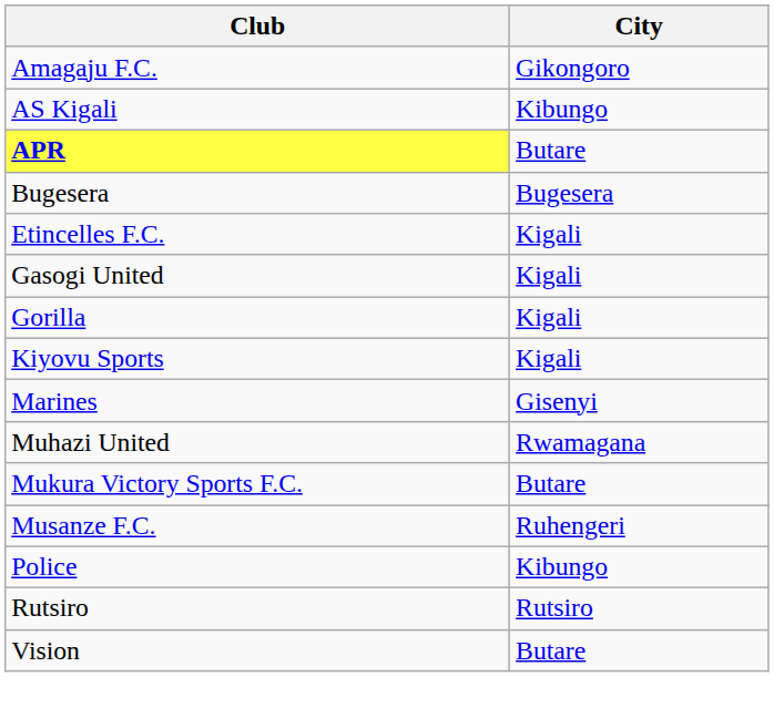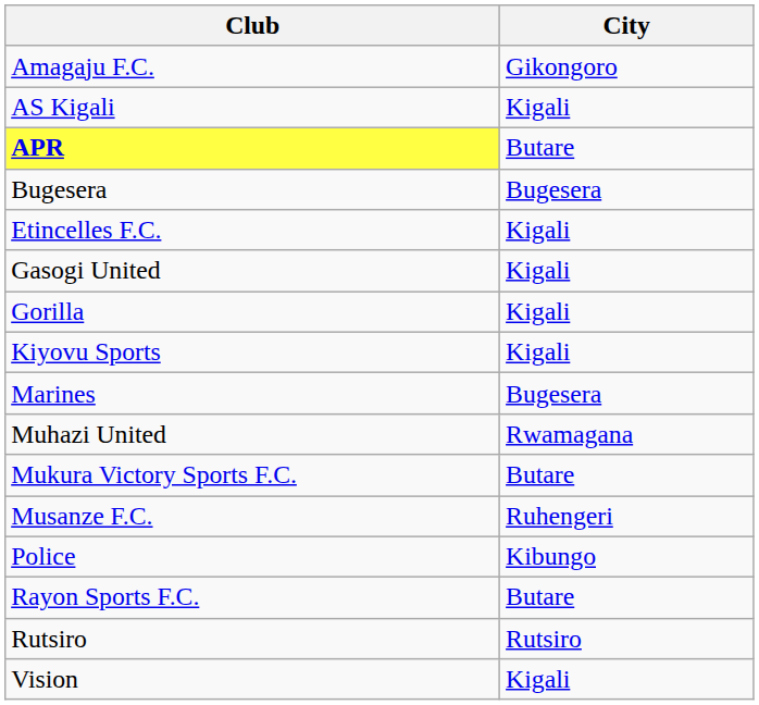AS Kigali | City: Kibungo -> Kigali
Marines | City: Gisenyi -> Bugesera
+ row: Rayon Sports F.C. | Butare
Vision | City: Butare -> Kigali
